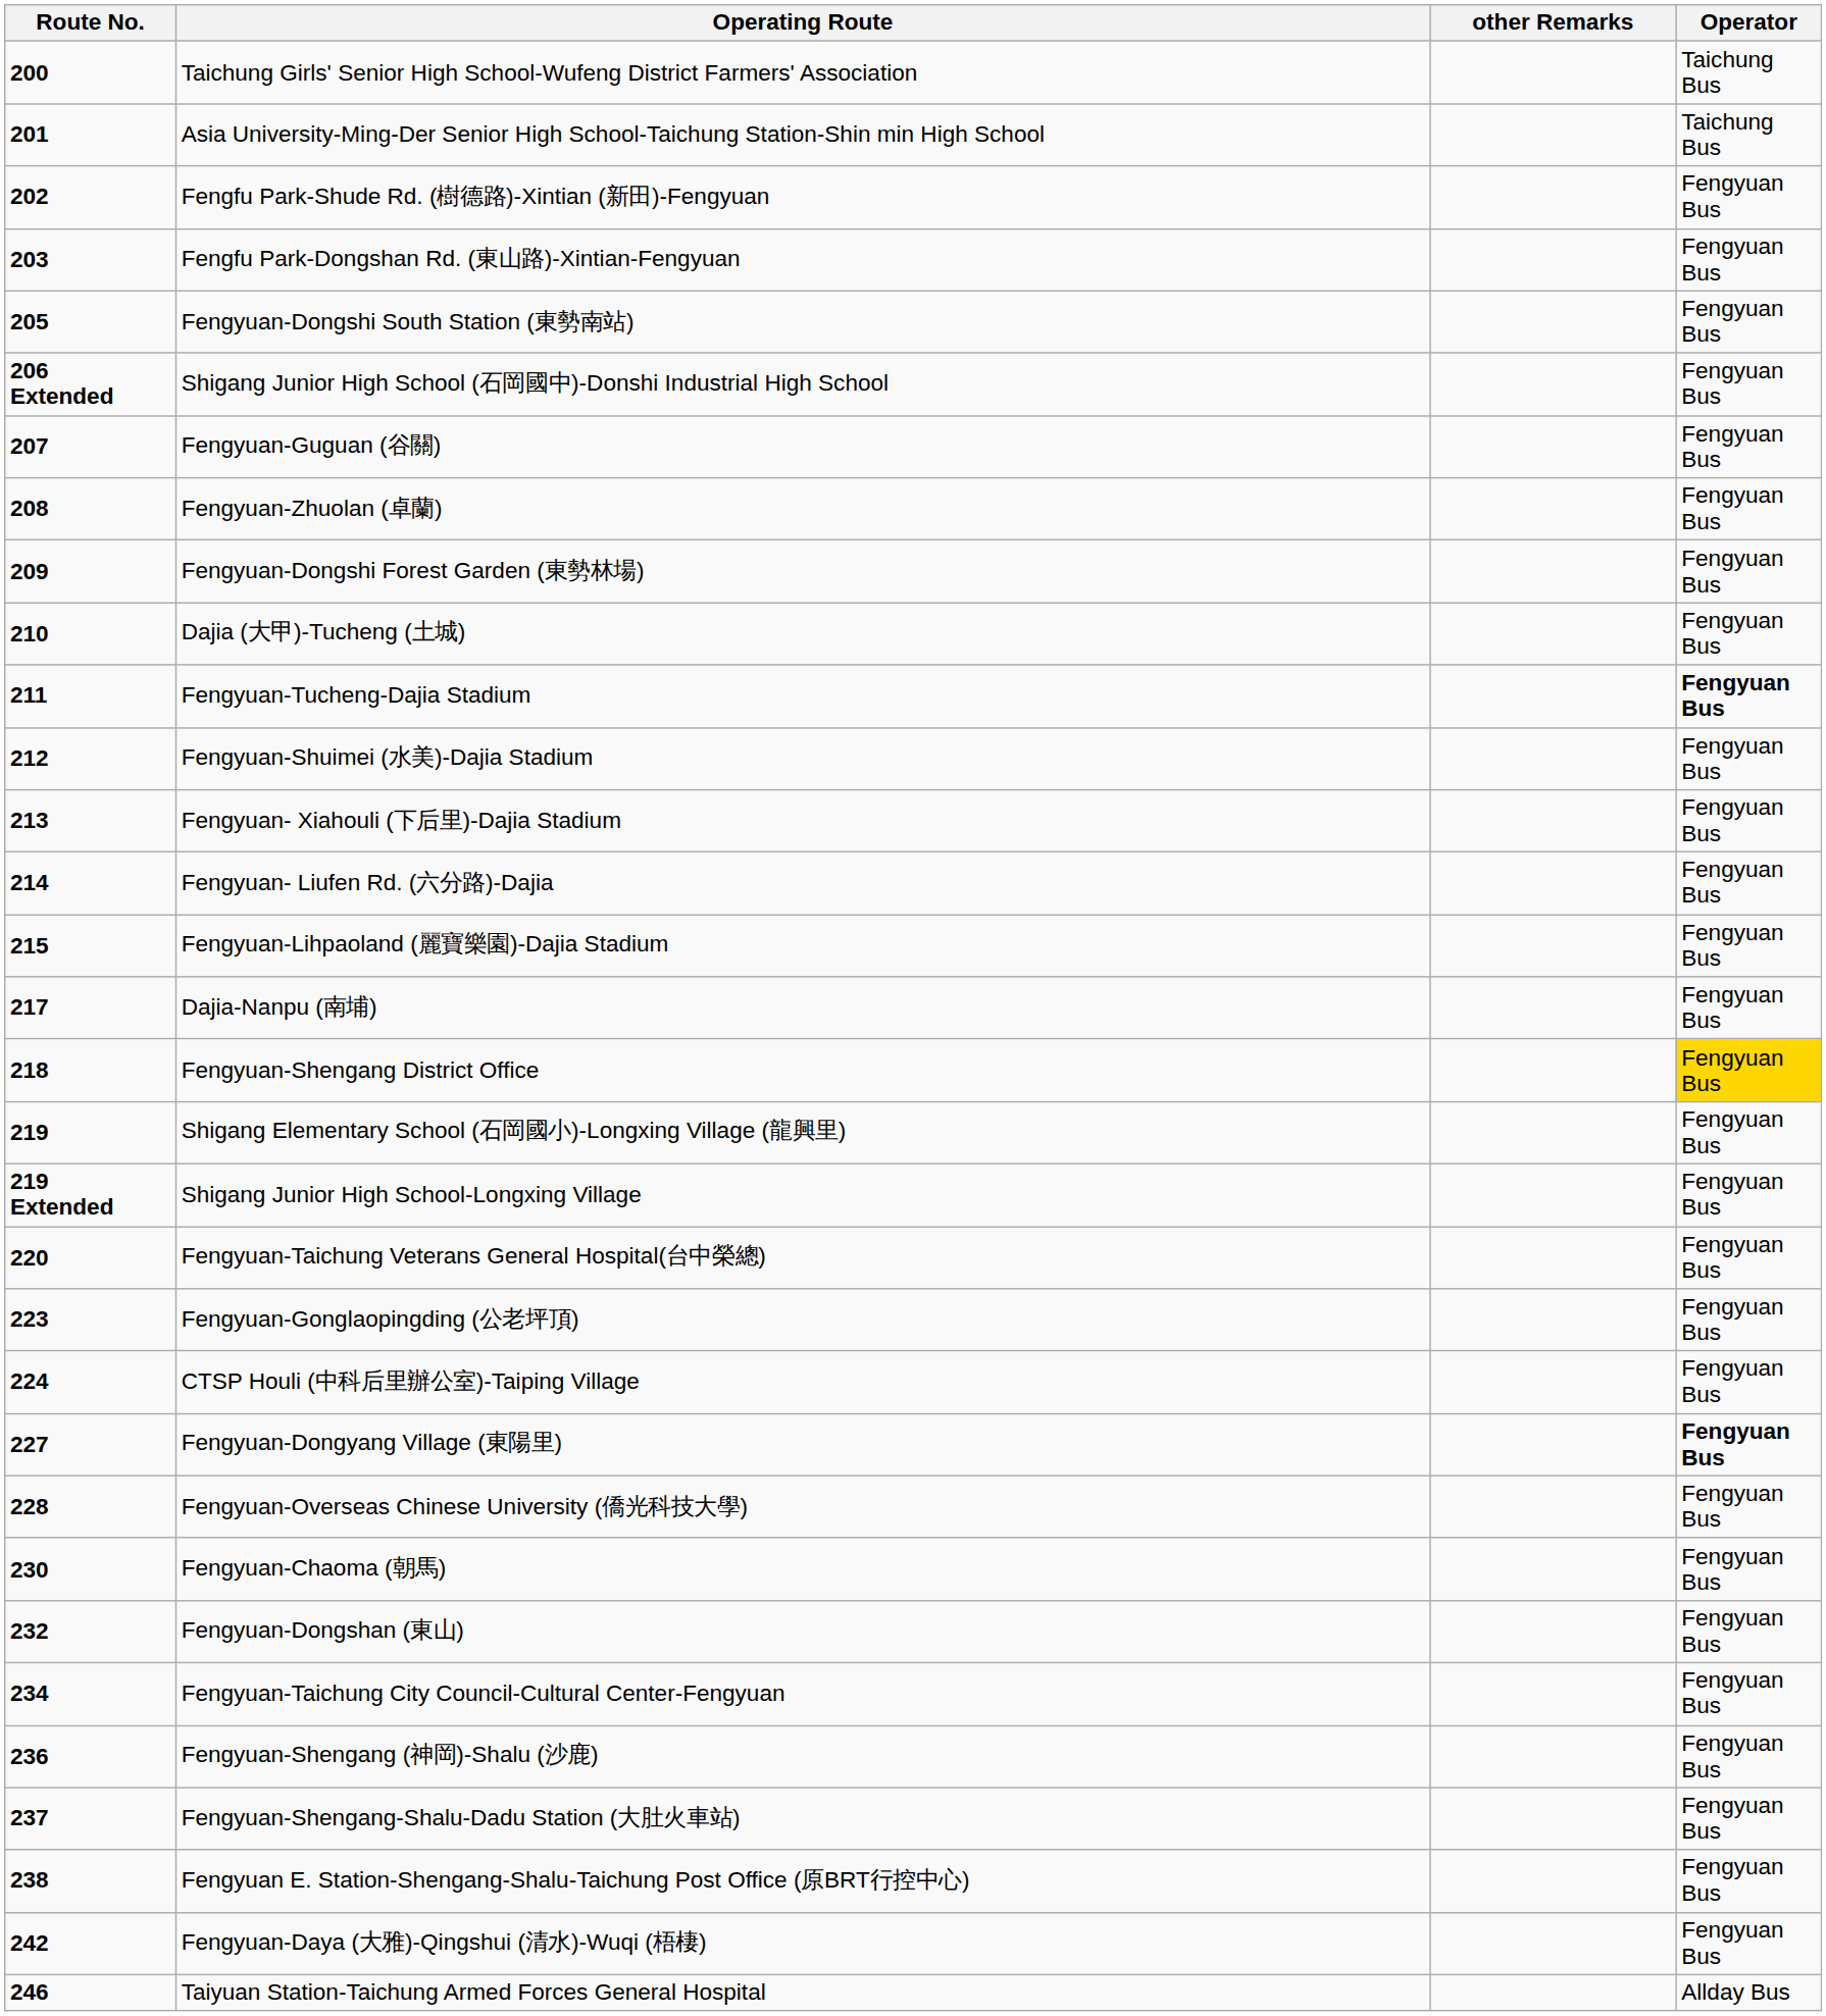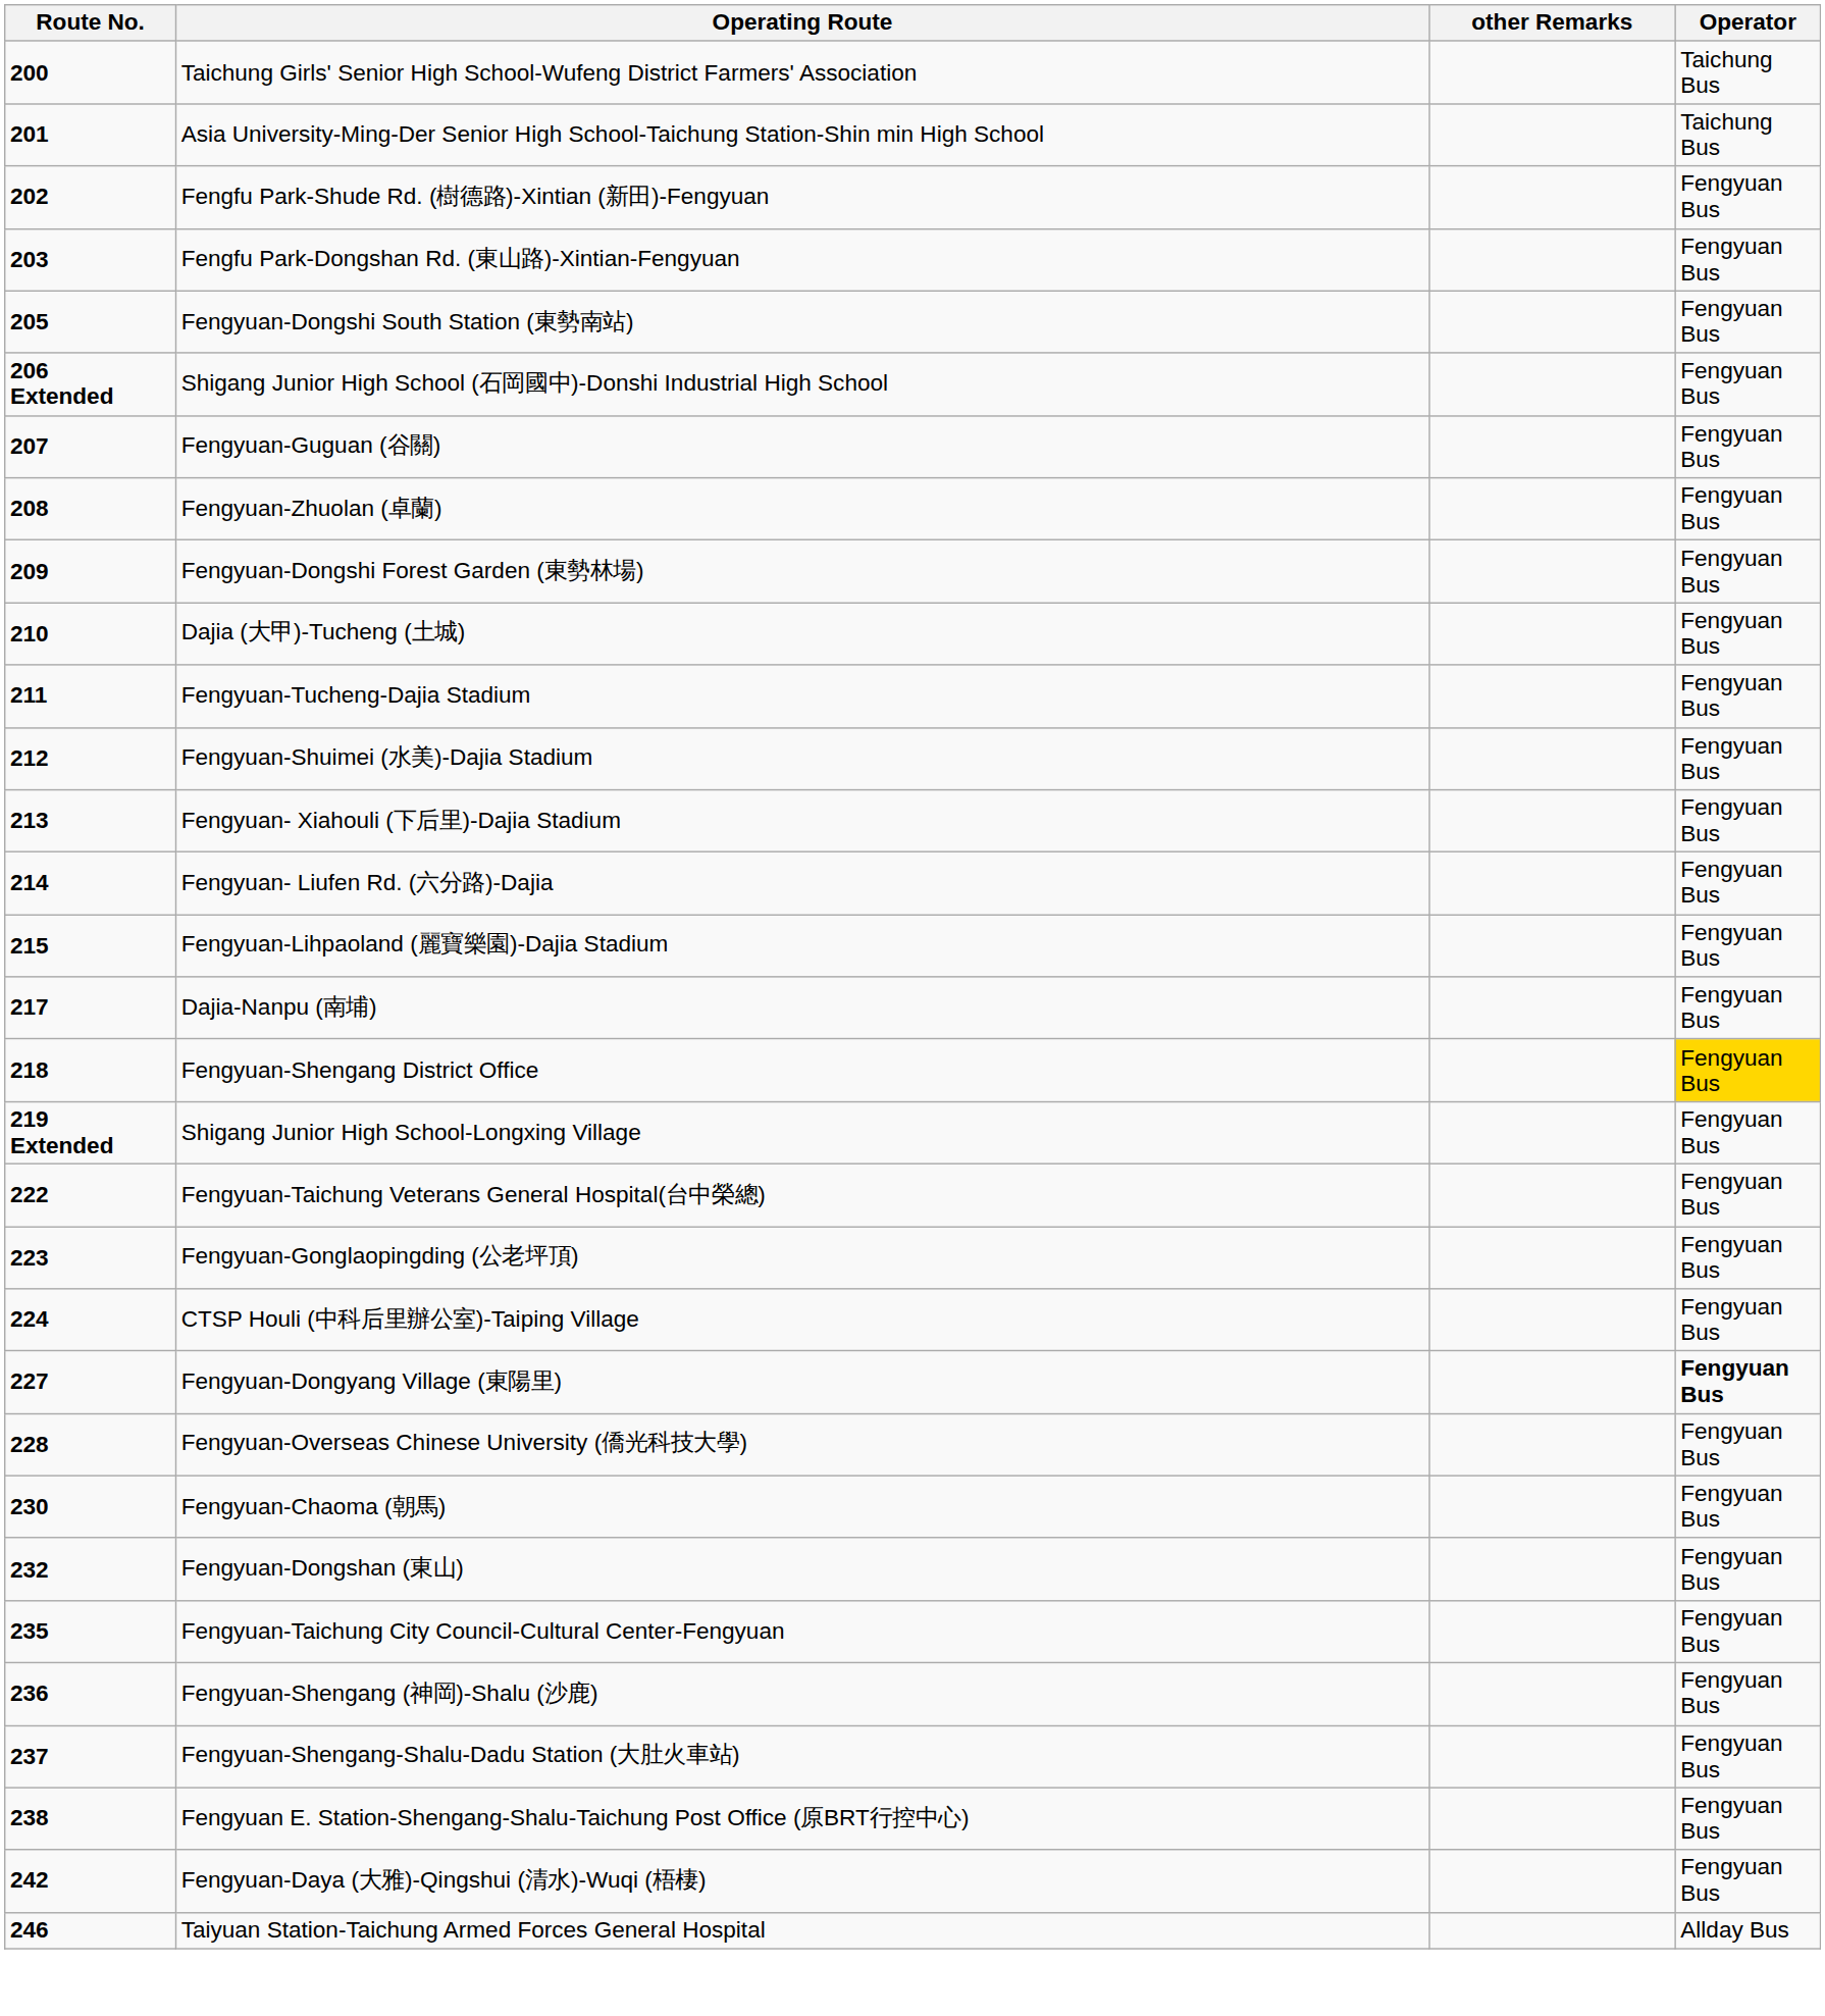Fengyuan-Tucheng-Dajia Stadium | Operator: bold -> normal
- row: 219 | Shigang Elementary School (石岡國小)-Longxing Village (龍興里) | Fengyuan Bus
Fengyuan-Taichung Veterans General Hospital(台中榮總) | Route No.: 220 -> 222
Fengyuan-Taichung City Council-Cultural Center-Fengyuan | Route No.: 234 -> 235
